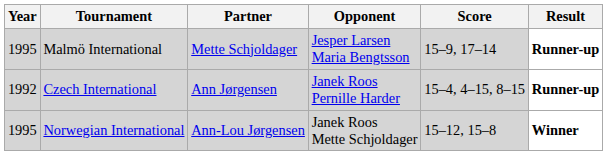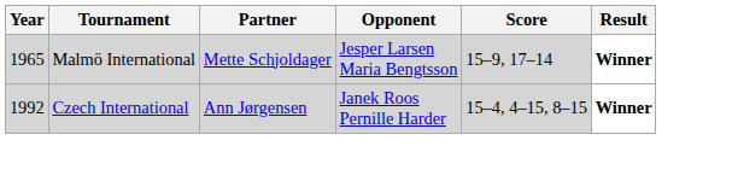Malmö International | Year: 1995 -> 1965
Malmö International | Result: Runner-up -> Winner
Czech International | Result: Runner-up -> Winner
- row: 1995 | Norwegian International | Ann-Lou Jørgensen | Janek Roos Mette Schjoldager | 15–12, 15–8 | Winner
